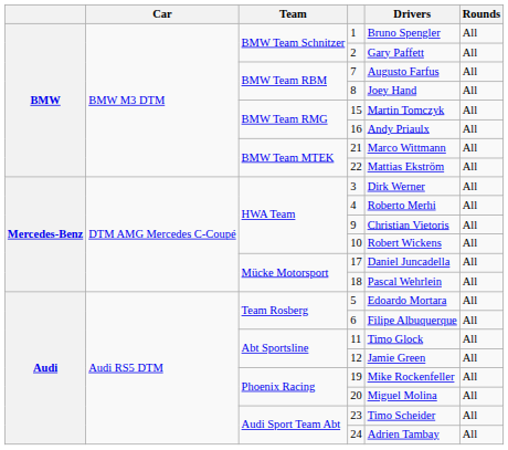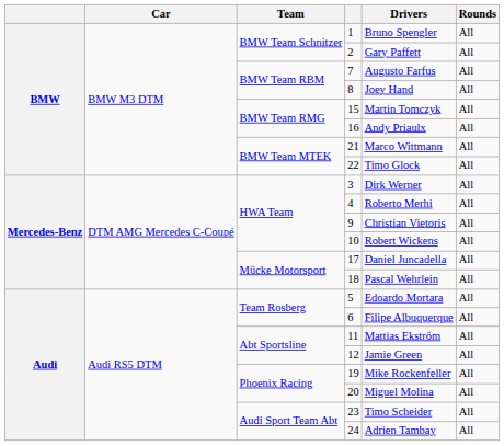22 | Drivers: Mattias Ekström -> Timo Glock
11 | Drivers: Timo Glock -> Mattias Ekström
